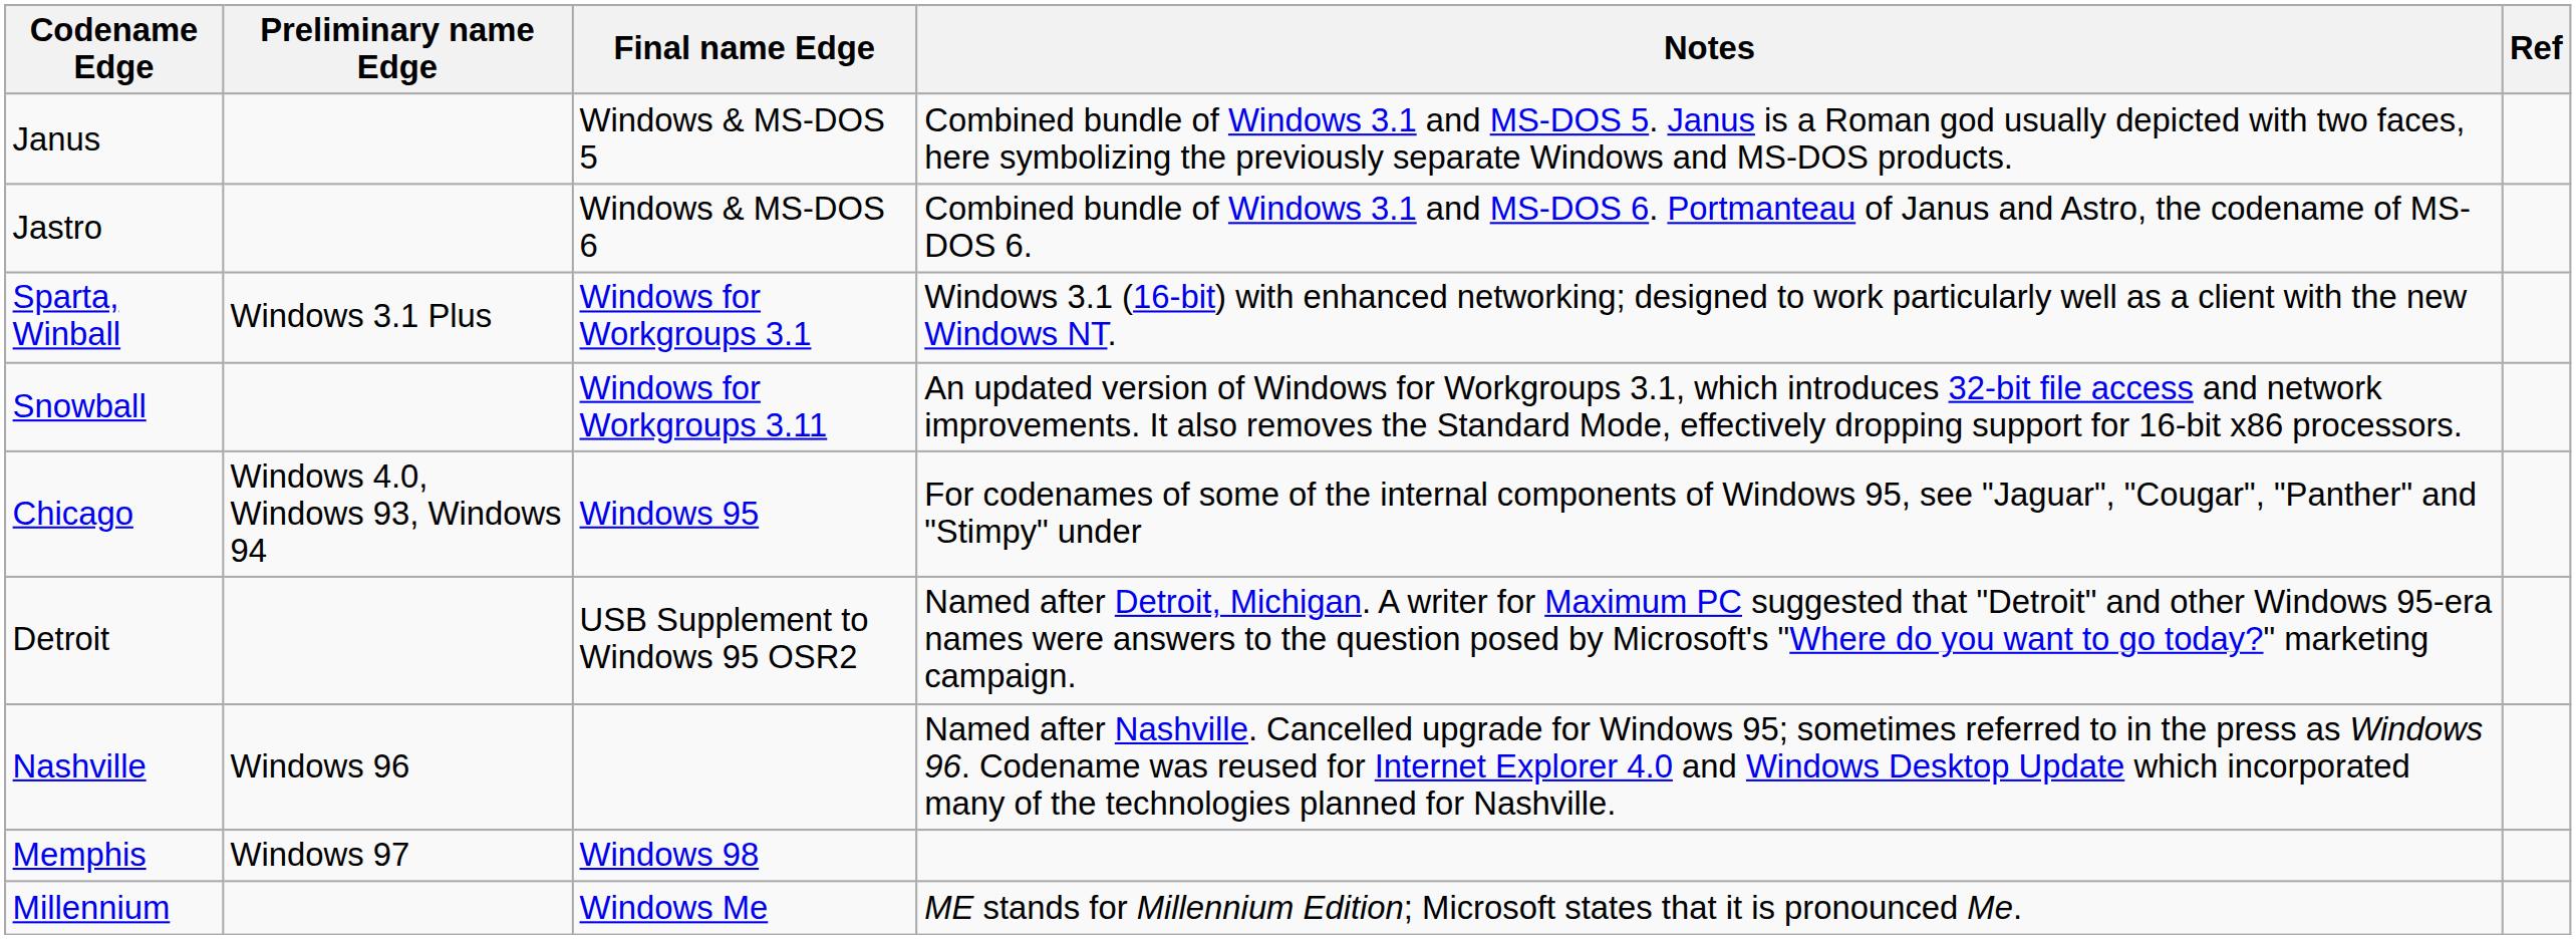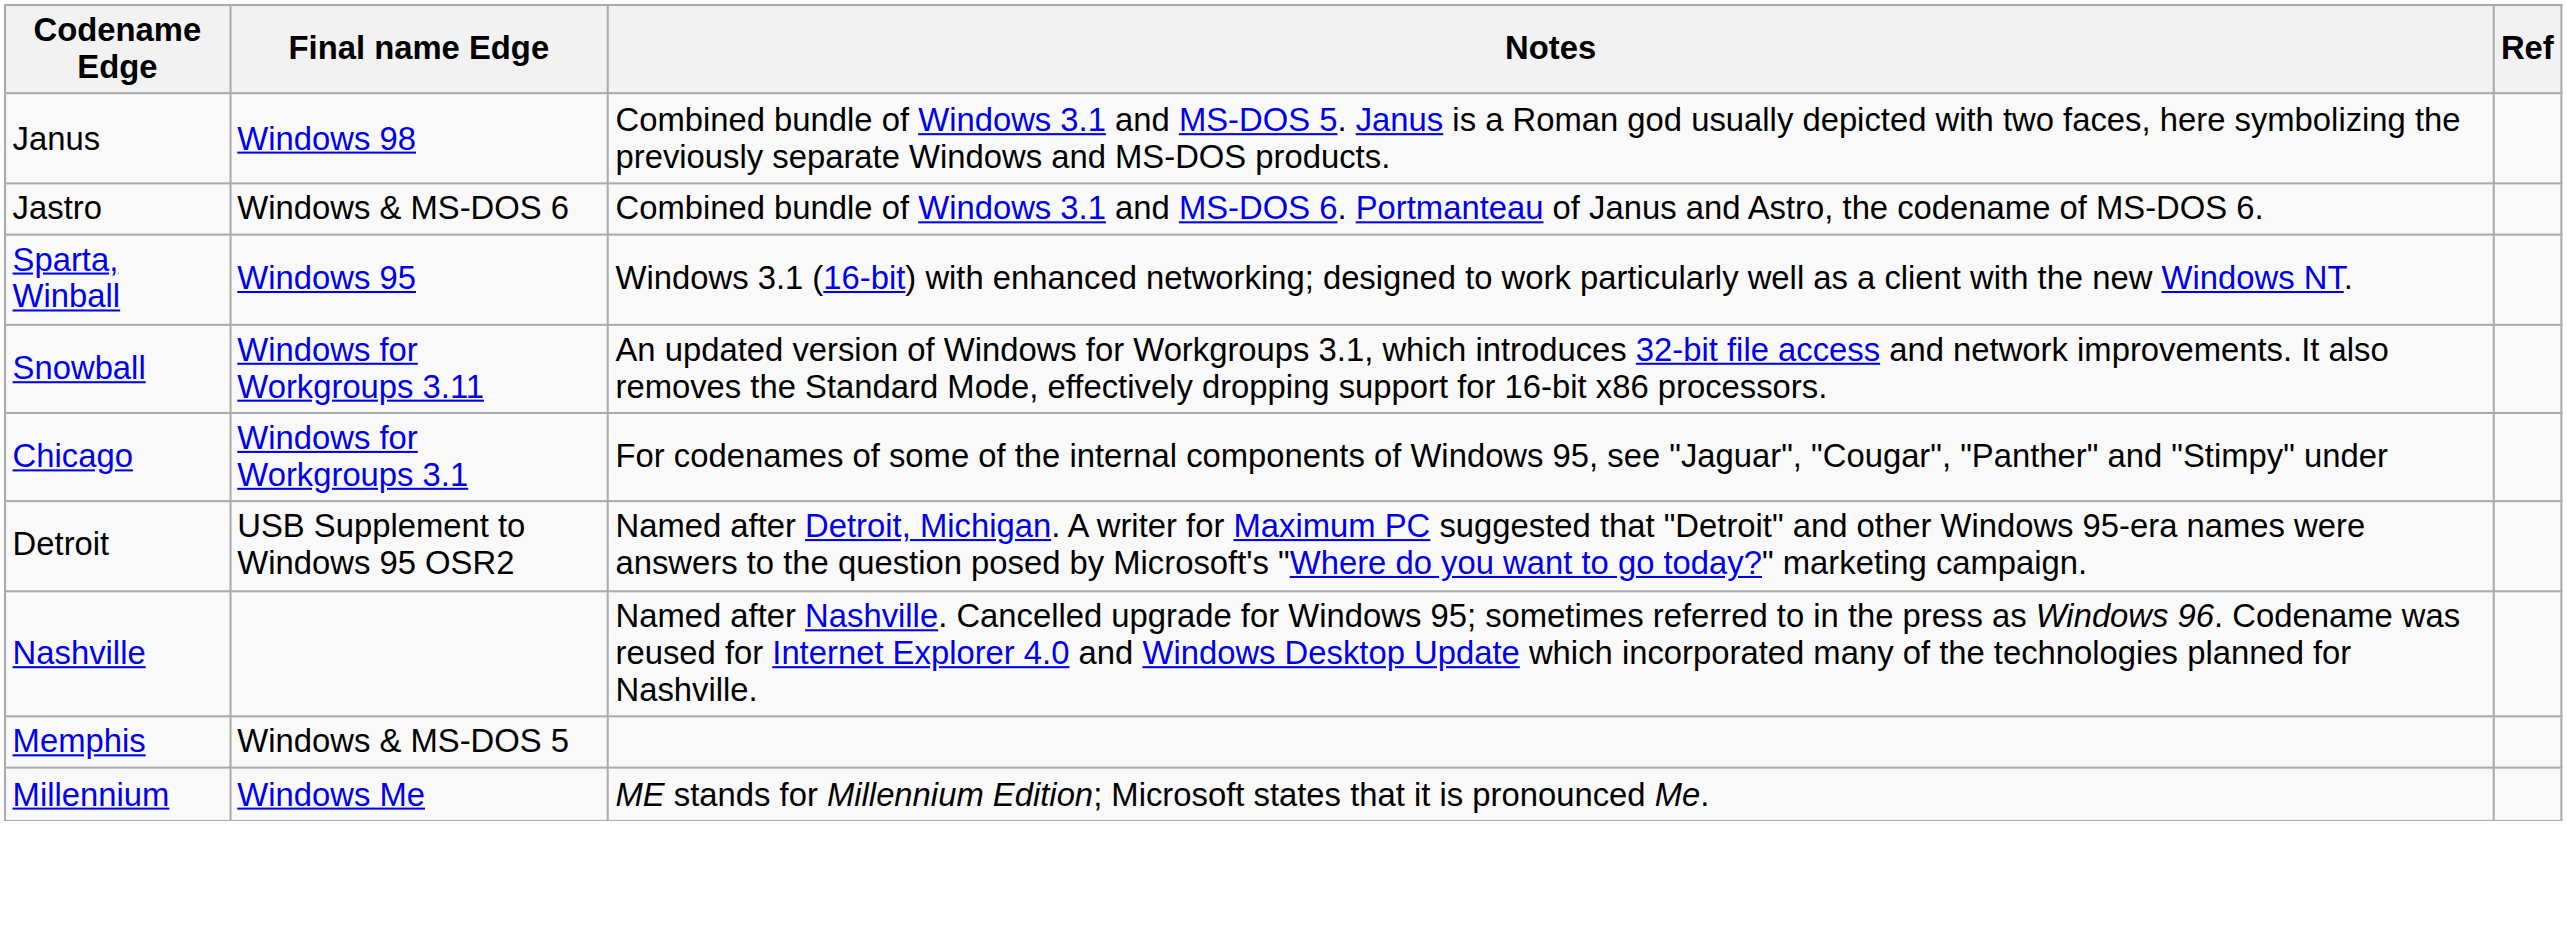- column: Preliminary name Edge | Windows 3.1 Plus | Windows 4.0, Windows 93, Windows 94 | Windows 96 | Windows 97
Janus | Final name Edge: Windows & MS-DOS 5 -> Windows 98
Sparta, Winball | Final name Edge: Windows for Workgroups 3.1 -> Windows 95
Chicago | Final name Edge: Windows 95 -> Windows for Workgroups 3.1
Memphis | Final name Edge: Windows 98 -> Windows & MS-DOS 5
